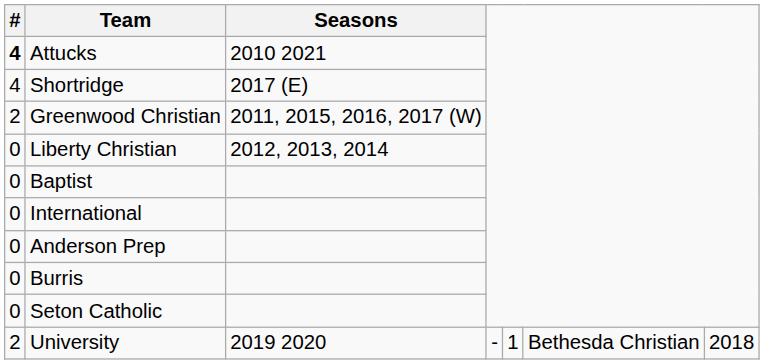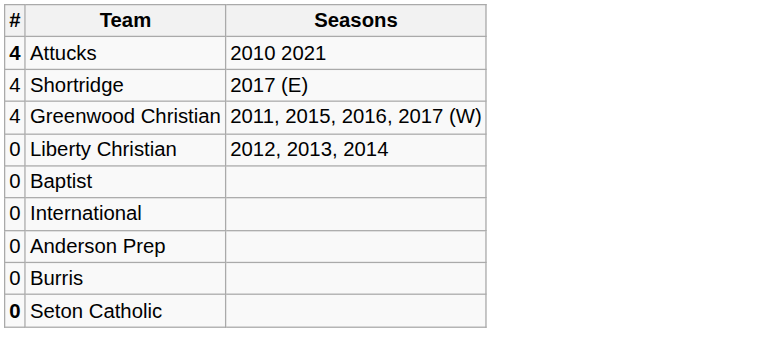Greenwood Christian | #: 2 -> 4
Seton Catholic | #: normal -> bold
- row: 2 | University | 2019 2020 | - | 1 | Bethesda Christian | 2018
